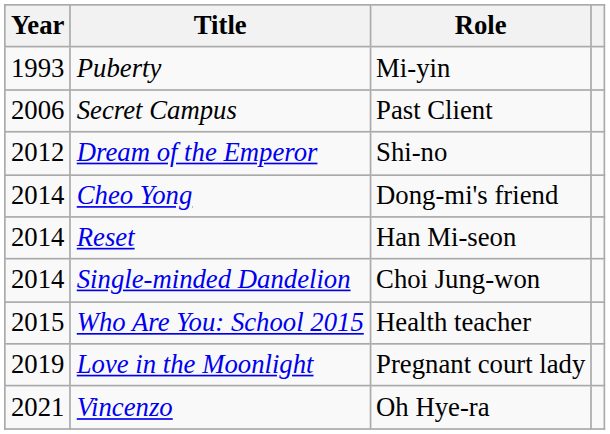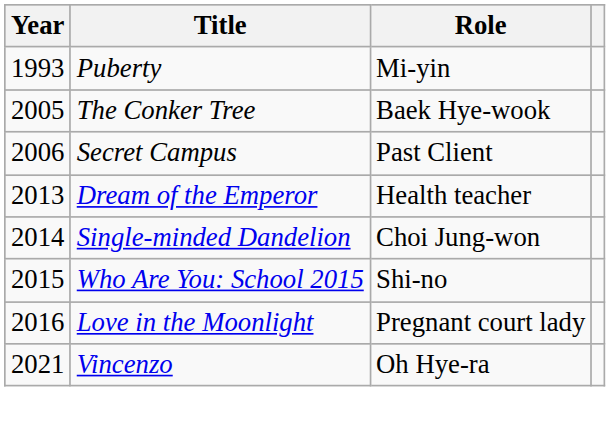+ row: 2005 | The Conker Tree | Baek Hye-wook
Dream of the Emperor | Year: 2012 -> 2013
Dream of the Emperor | Role: Shi-no -> Health teacher
- row: 2014 | Cheo Yong | Dong-mi's friend
- row: 2014 | Reset | Han Mi-seon
Who Are You: School 2015 | Role: Health teacher -> Shi-no
Love in the Moonlight | Year: 2019 -> 2016
